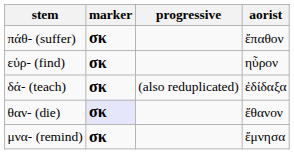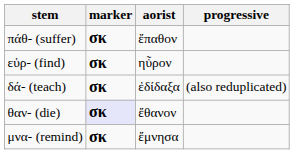columns swapped: progressive <-> aorist
